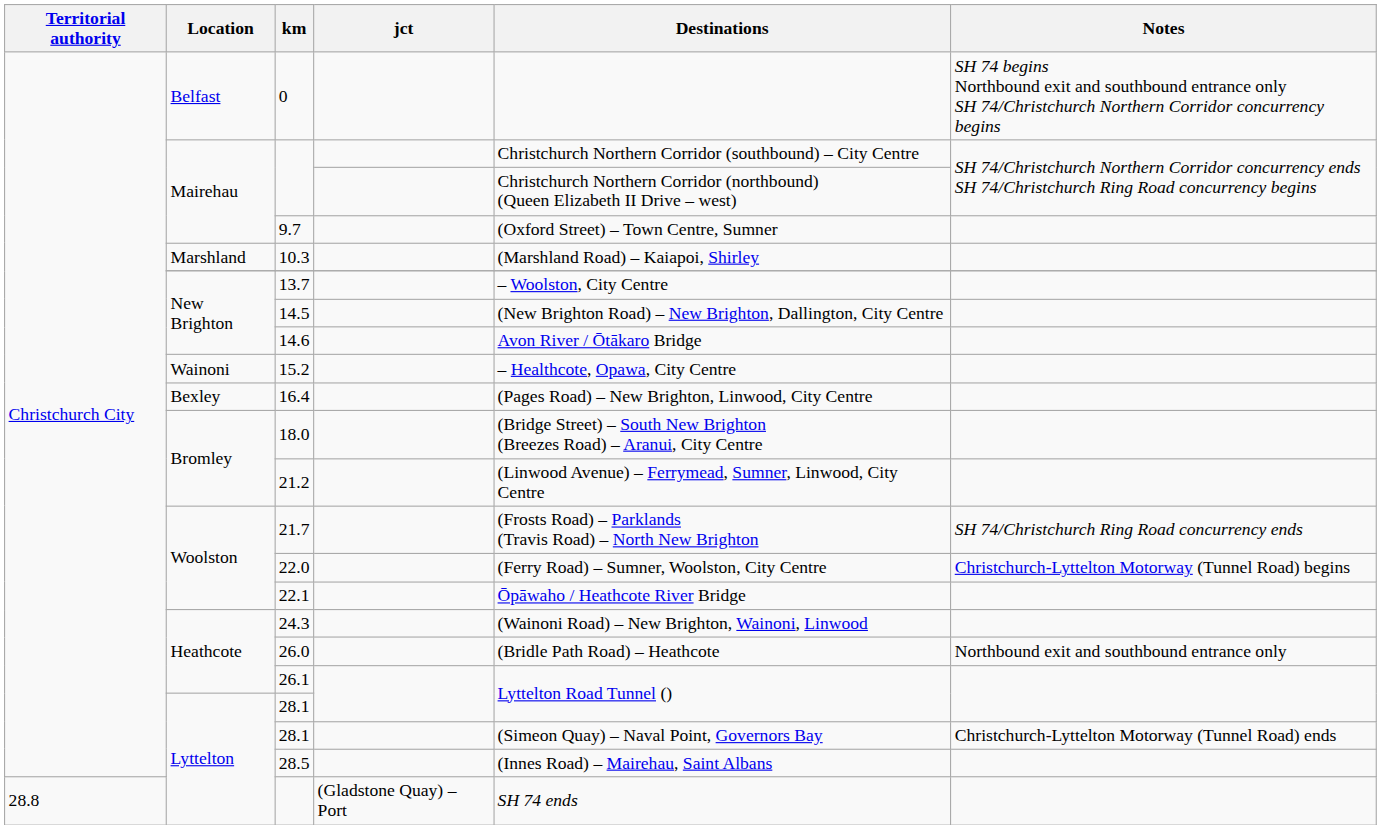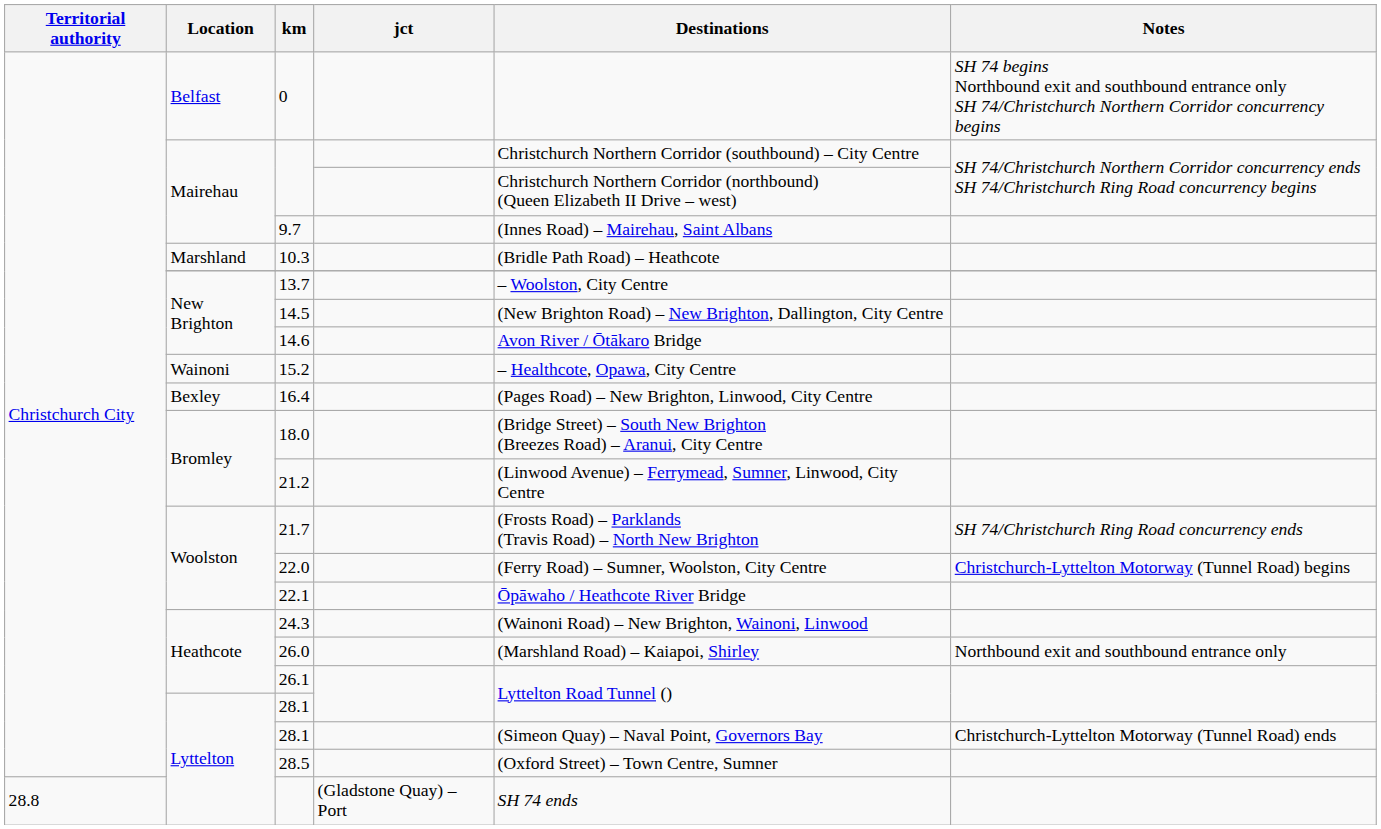9.7 | Destinations: (Oxford Street) – Town Centre, Sumner -> (Innes Road) – Mairehau, Saint Albans
10.3 | Destinations: (Marshland Road) – Kaiapoi, Shirley -> (Bridle Path Road) – Heathcote
26.0 | Destinations: (Bridle Path Road) – Heathcote -> (Marshland Road) – Kaiapoi, Shirley
28.5 | Destinations: (Innes Road) – Mairehau, Saint Albans -> (Oxford Street) – Town Centre, Sumner
